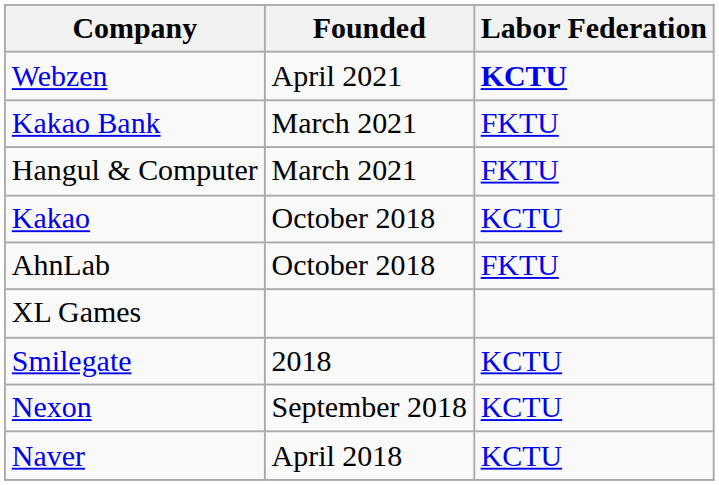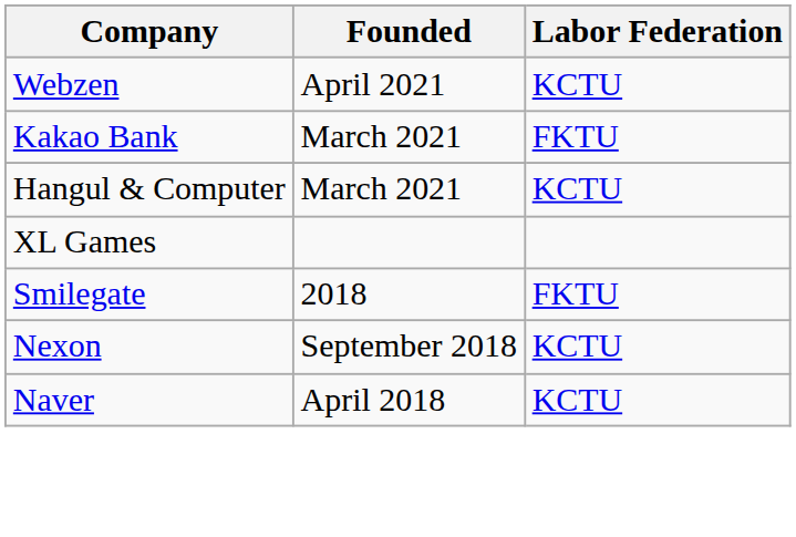Webzen | Labor Federation: bold -> normal
Hangul & Computer | Labor Federation: FKTU -> KCTU
- row: Kakao | October 2018 | KCTU
- row: AhnLab | October 2018 | FKTU
Smilegate | Labor Federation: KCTU -> FKTU
